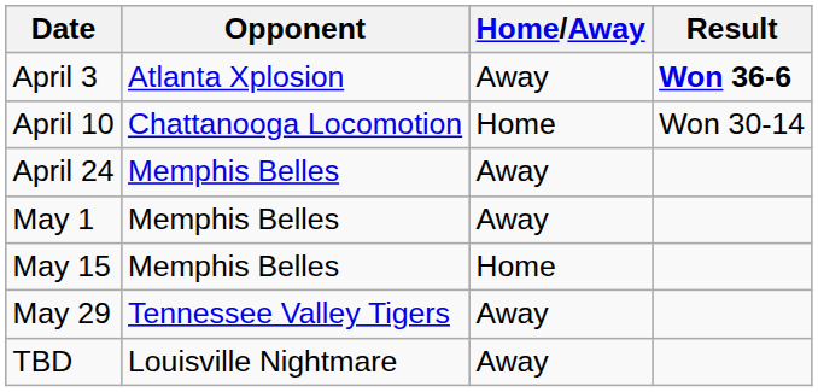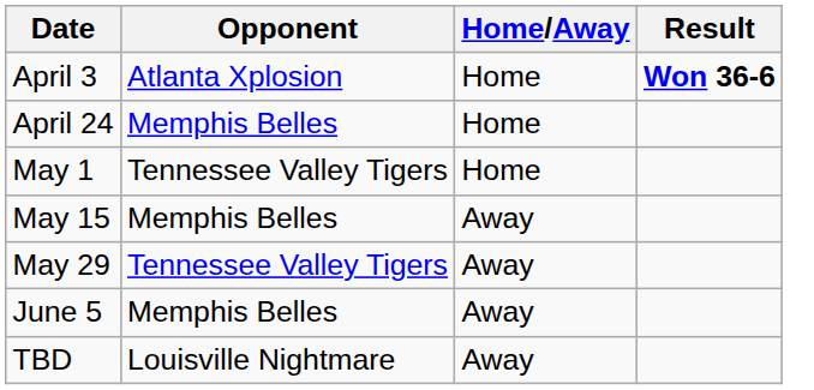April 3 | Home/Away: Away -> Home
- row: April 10 | Chattanooga Locomotion | Home | Won 30-14
April 24 | Home/Away: Away -> Home
May 1 | Opponent: Memphis Belles -> Tennessee Valley Tigers
May 1 | Home/Away: Away -> Home
May 15 | Home/Away: Home -> Away
+ row: June 5 | Memphis Belles | Away
